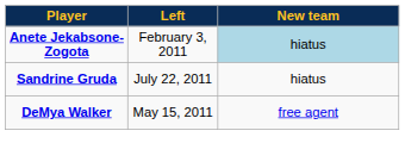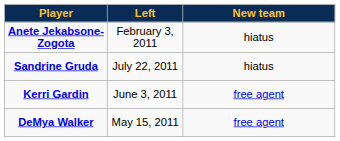Anete Jekabsone-Zogota | New team: lightblue background -> no background
+ row: Kerri Gardin | June 3, 2011 | free agent
